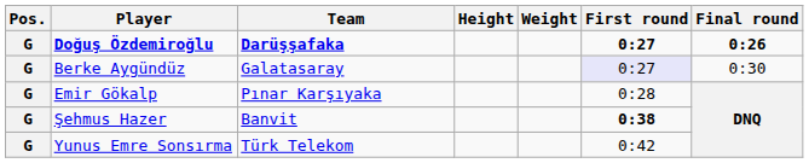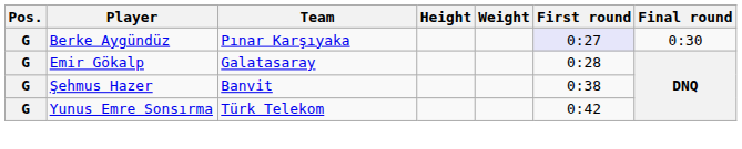- row: G | Doğuş Özdemiroğlu | Darüşşafaka | 0:27 | 0:26
Berke Aygündüz | Team: Galatasaray -> Pınar Karşıyaka
Emir Gökalp | Team: Pınar Karşıyaka -> Galatasaray
Şehmus Hazer | First round: bold -> normal
